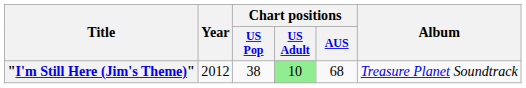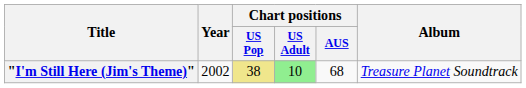"I'm Still Here (Jim's Theme)" | Year: 2012 -> 2002
"I'm Still Here (Jim's Theme)" | Chart positions / US Pop: no background -> khaki background
